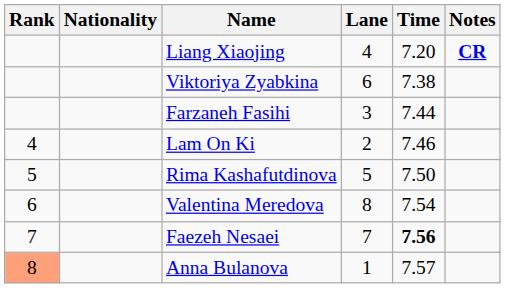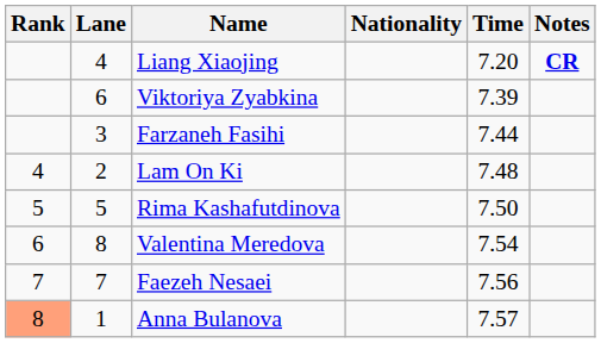columns swapped: Lane <-> Nationality
Viktoriya Zyabkina | Time: 7.38 -> 7.39
Lam On Ki | Time: 7.46 -> 7.48
Faezeh Nesaei | Time: bold -> normal
